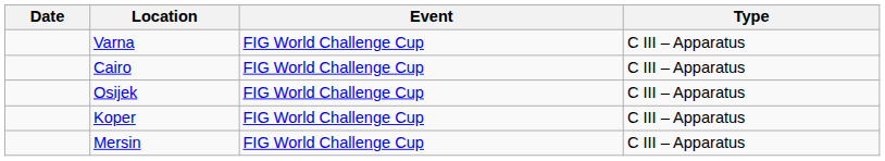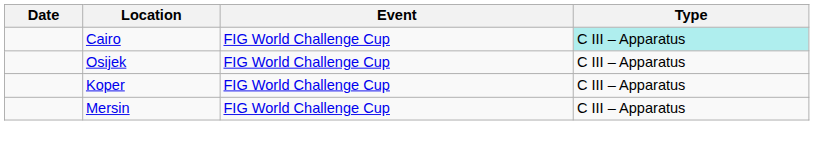- row: Varna | FIG World Challenge Cup | C III – Apparatus
Cairo | Type: no background -> paleturquoise background
